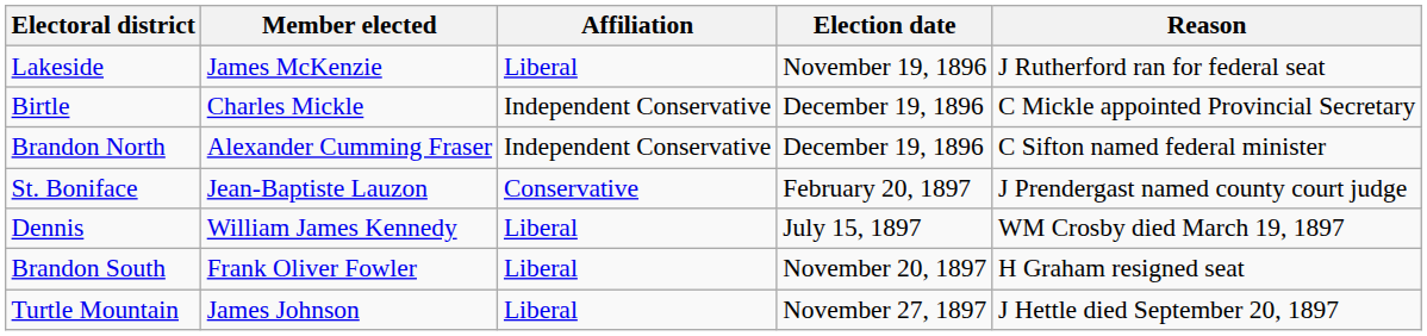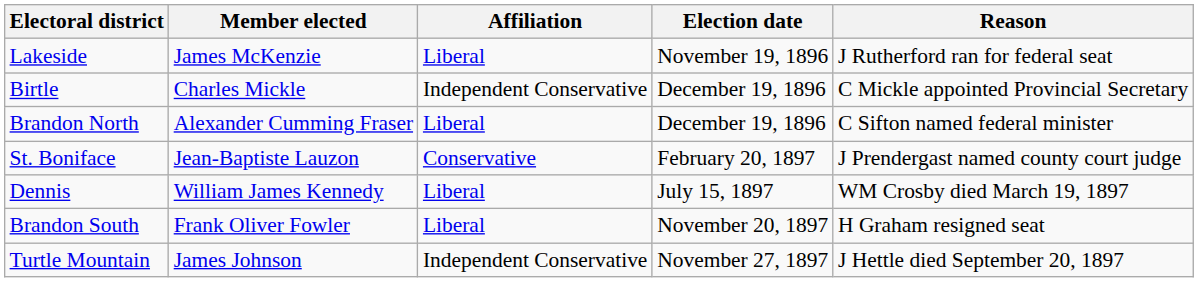Brandon North | Affiliation: Independent Conservative -> Liberal
Turtle Mountain | Affiliation: Liberal -> Independent Conservative
